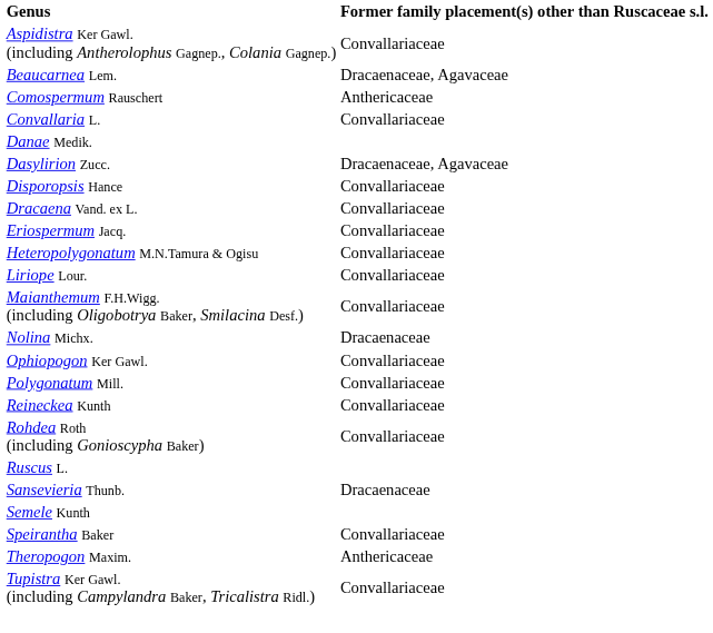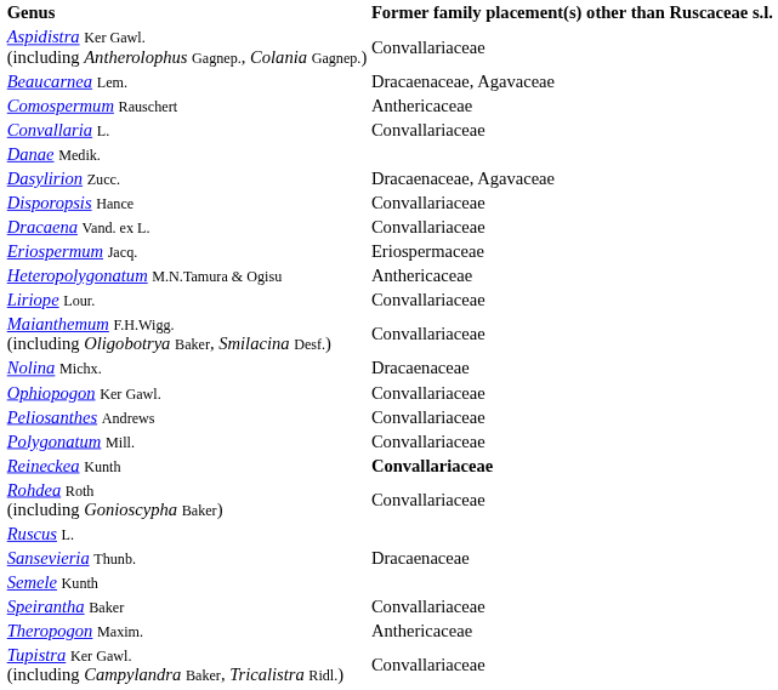Eriospermum Jacq. | column 2: Convallariaceae -> Eriospermaceae
Heteropolygonatum M.N.Tamura & Ogisu | column 2: Convallariaceae -> Anthericaceae
+ row: Peliosanthes Andrews | Convallariaceae
Reineckea Kunth | column 2: normal -> bold
